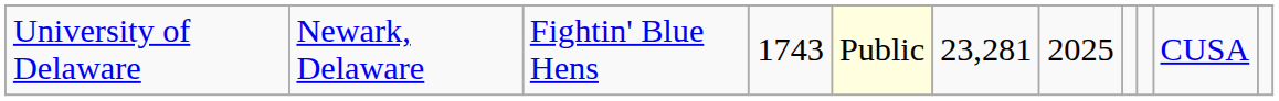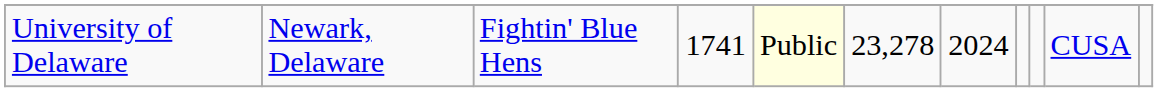University of Delaware | column 4: 1743 -> 1741
University of Delaware | column 6: 23,281 -> 23,278
University of Delaware | column 7: 2025 -> 2024
